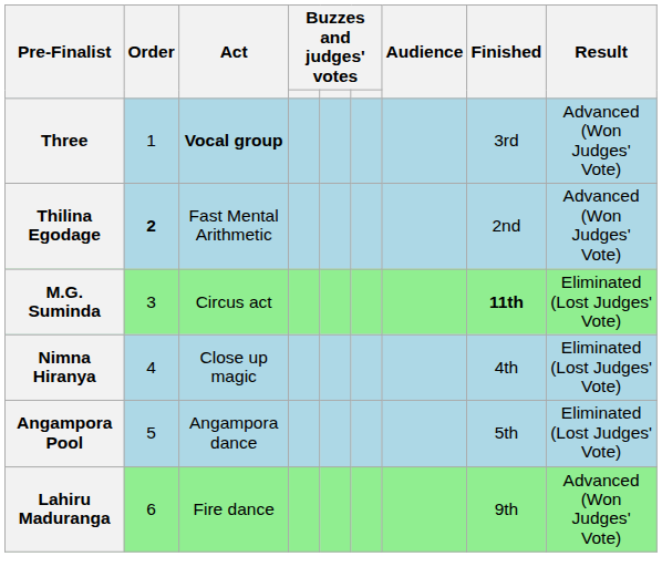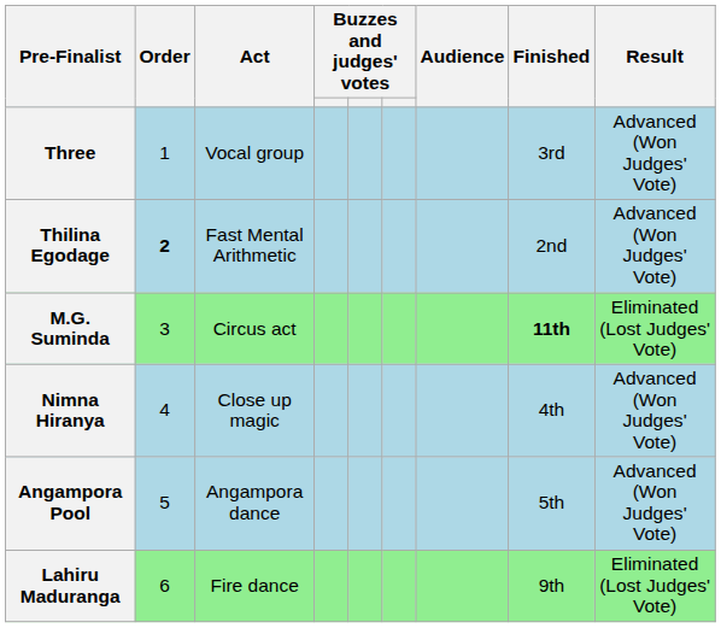Three | Act: bold -> normal
Nimna Hiranya | Result: Eliminated (Lost Judges' Vote) -> Advanced (Won Judges' Vote)
Angampora Pool | Result: Eliminated (Lost Judges' Vote) -> Advanced (Won Judges' Vote)
Lahiru Maduranga | Result: Advanced (Won Judges' Vote) -> Eliminated (Lost Judges' Vote)
